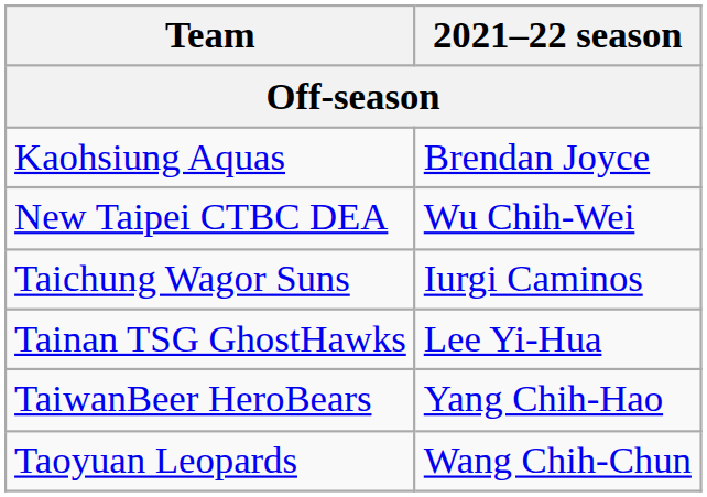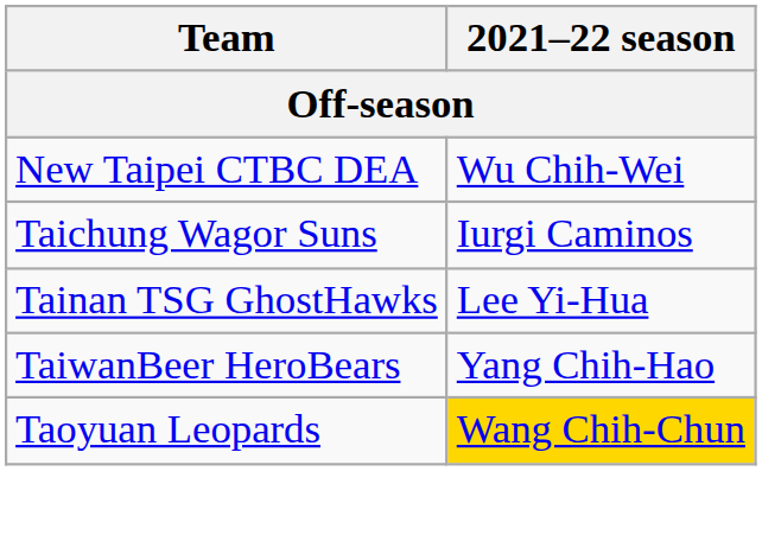- row: Kaohsiung Aquas | Brendan Joyce
Taoyuan Leopards | 2021–22 season: no background -> gold background
